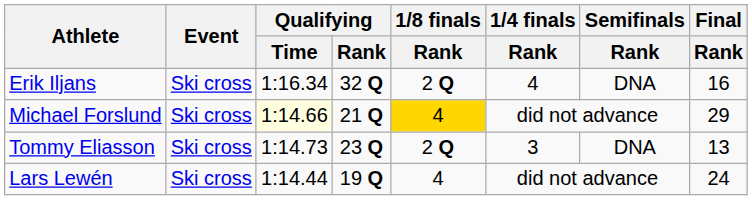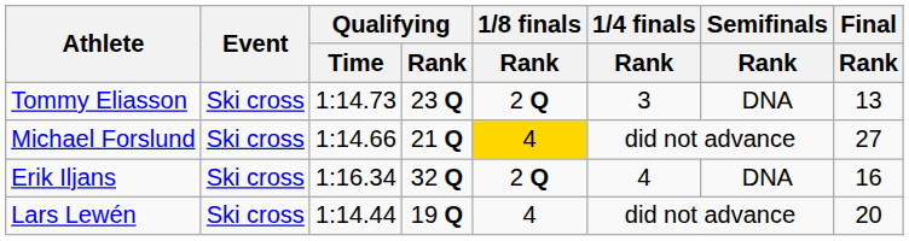rows swapped: Tommy Eliasson <-> Erik Iljans
Michael Forslund | Qualifying / Time: lightyellow background -> no background
Michael Forslund | Final / Rank: 29 -> 27
Lars Lewén | Final / Rank: 24 -> 20
